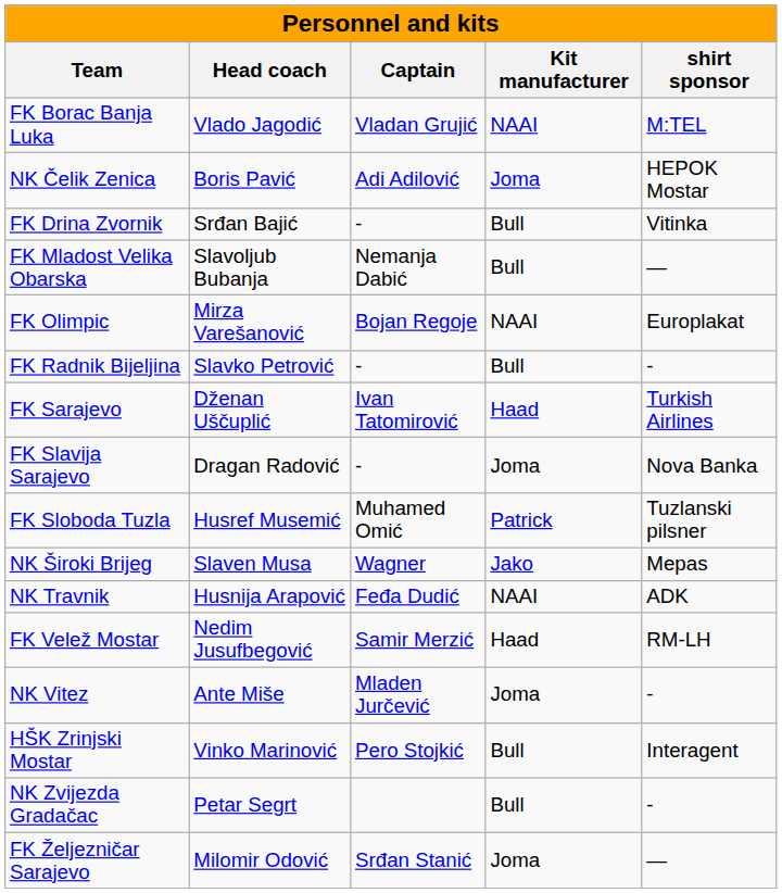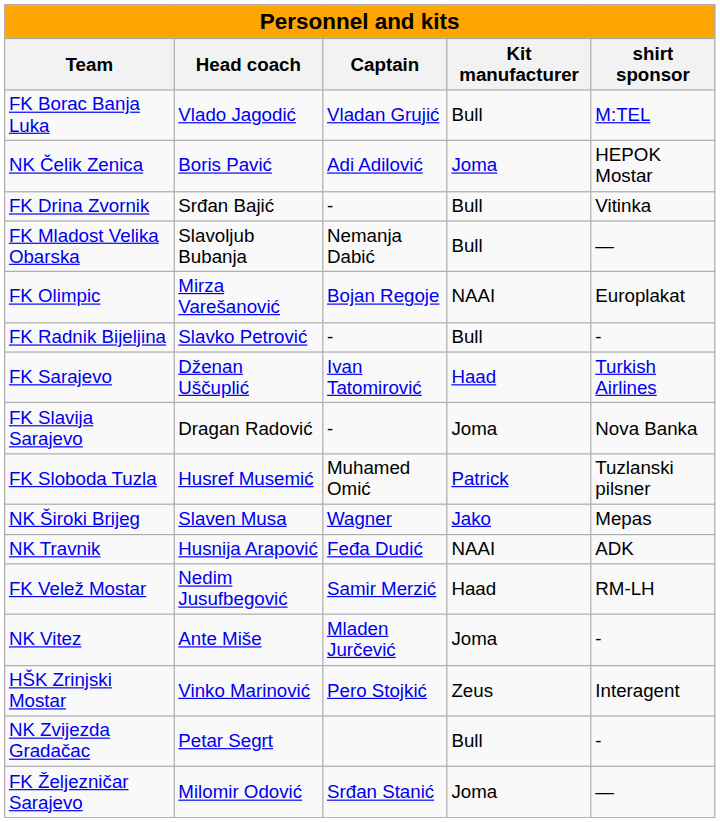FK Borac Banja Luka | Kit manufacturer: NAAI -> Bull
HŠK Zrinjski Mostar | Kit manufacturer: Bull -> Zeus
